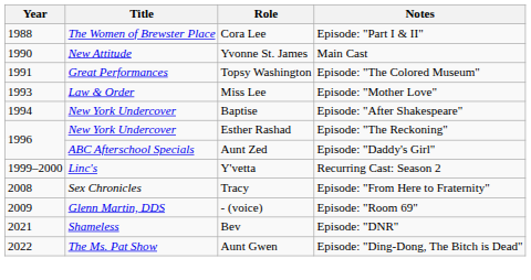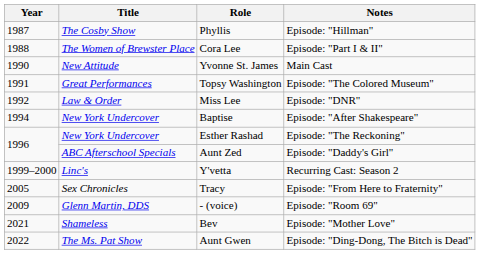+ row: 1987 | The Cosby Show | Phyllis | Episode: "Hillman"
Miss Lee | Year: 1993 -> 1992
Miss Lee | Notes: Episode: "Mother Love" -> Episode: "DNR"
Tracy | Year: 2008 -> 2005
Bev | Notes: Episode: "DNR" -> Episode: "Mother Love"
